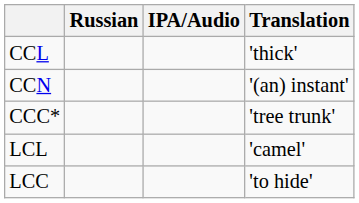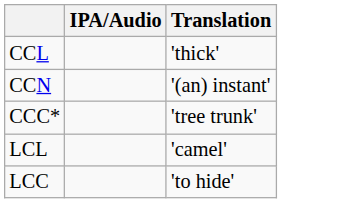- column: Russian
